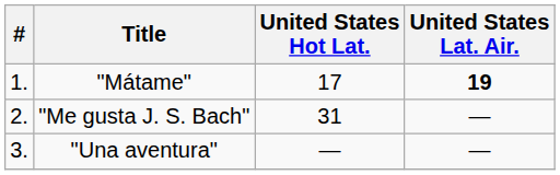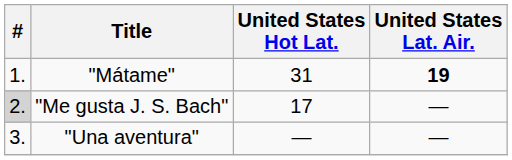"Mátame" | United States Hot Lat.: 17 -> 31
"Me gusta J. S. Bach" | #: no background -> lightgrey background
"Me gusta J. S. Bach" | United States Hot Lat.: 31 -> 17
